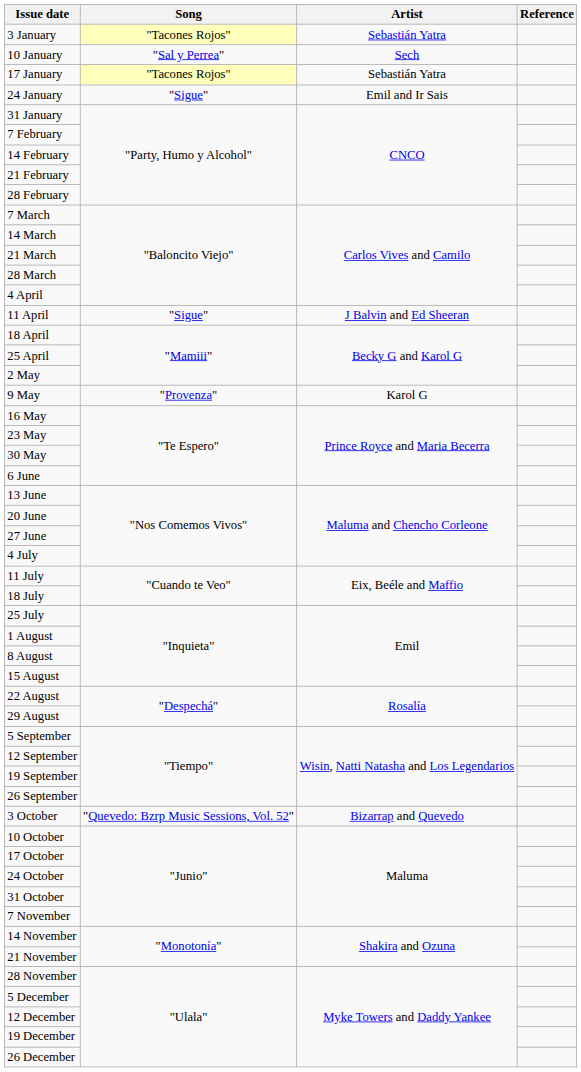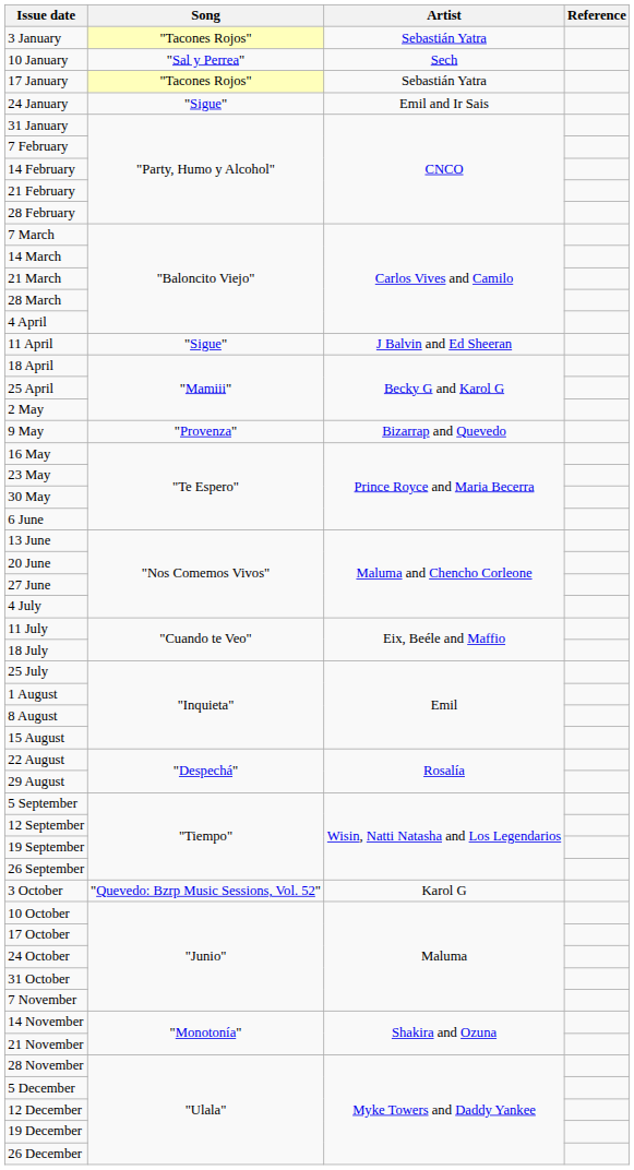9 May | Artist: Karol G -> Bizarrap and Quevedo
3 October | Artist: Bizarrap and Quevedo -> Karol G
